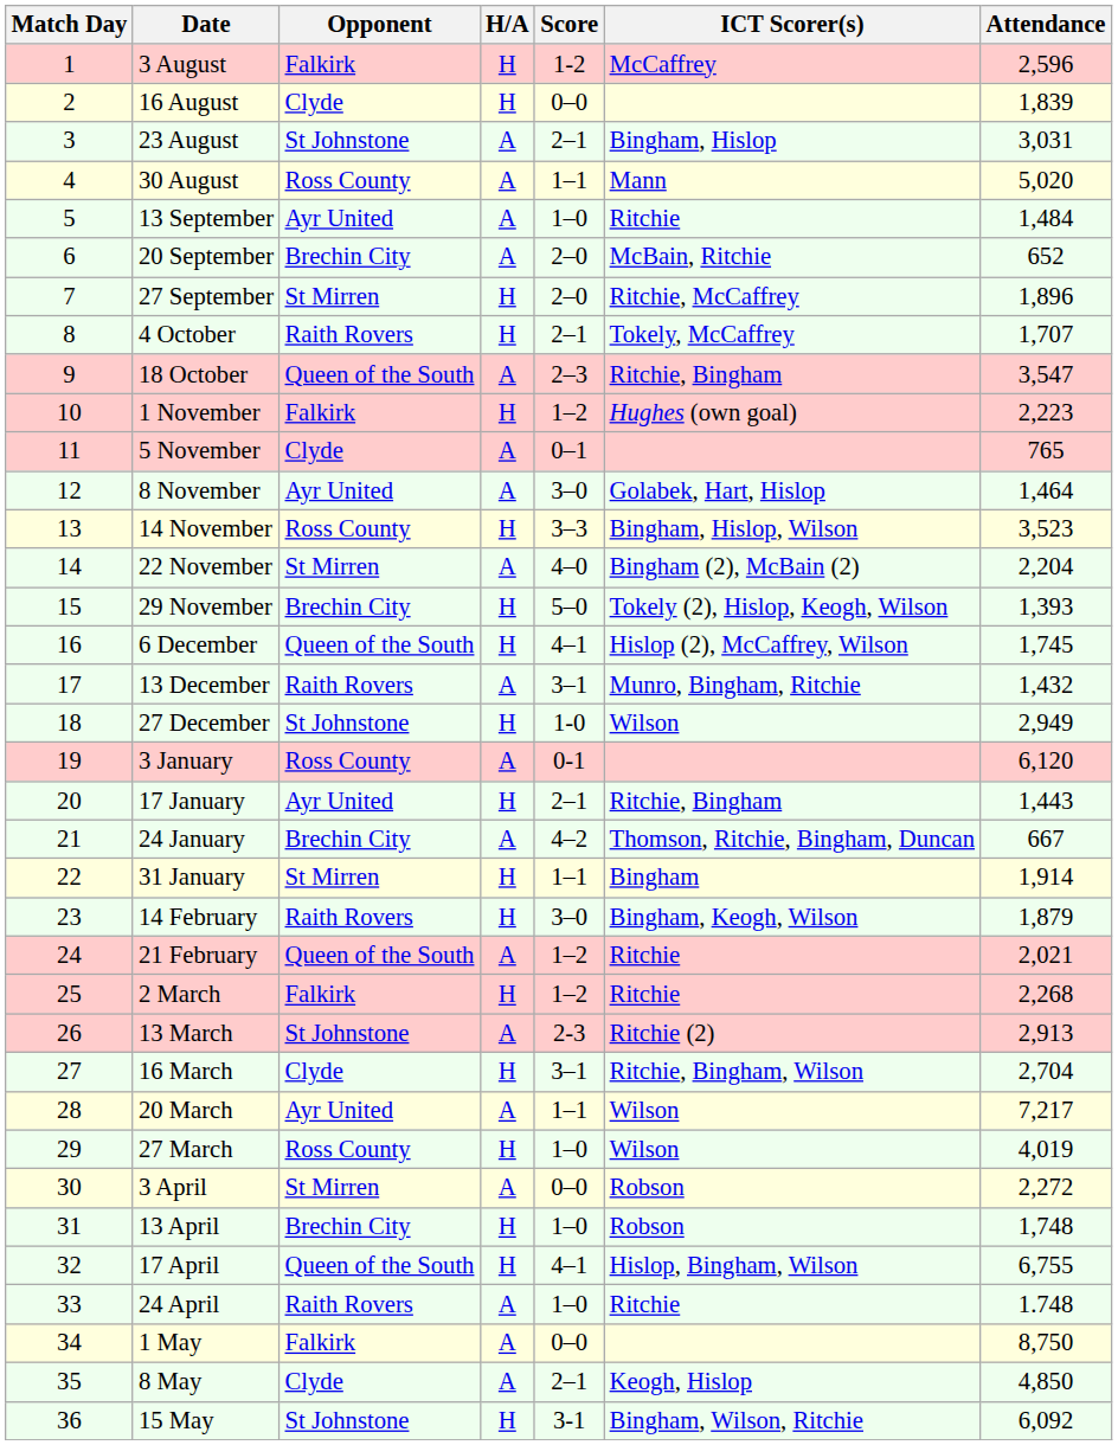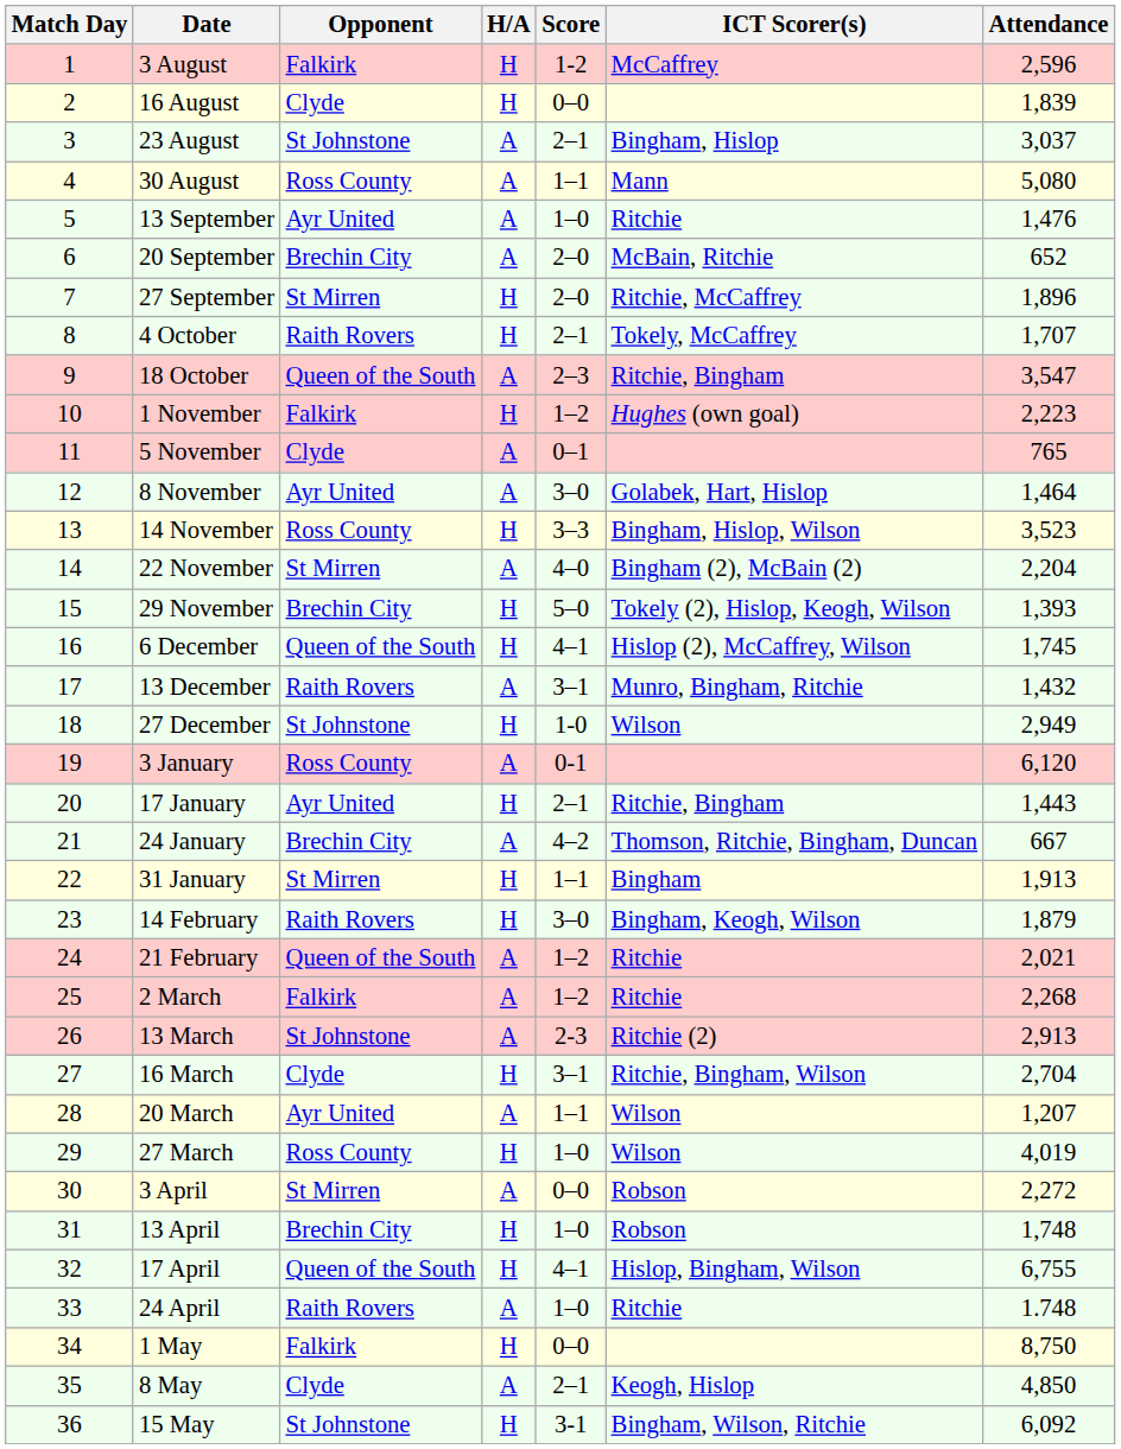23 August | Attendance: 3,031 -> 3,037
30 August | Attendance: 5,020 -> 5,080
13 September | Attendance: 1,484 -> 1,476
31 January | Attendance: 1,914 -> 1,913
2 March | H/A: H -> A
20 March | Attendance: 7,217 -> 1,207
1 May | H/A: A -> H
